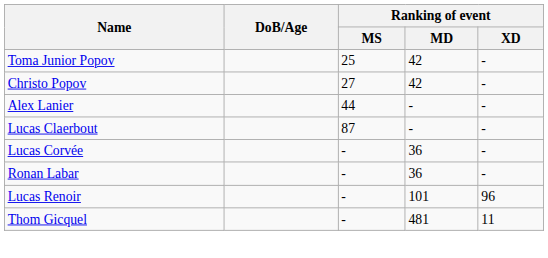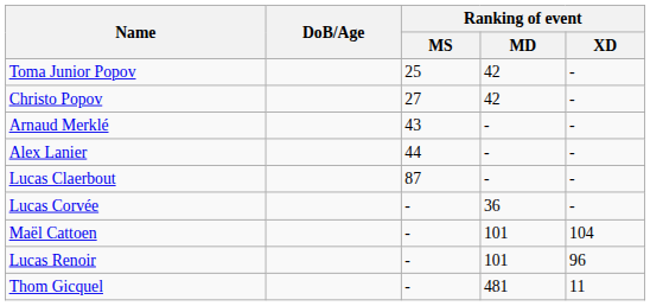+ row: Arnaud Merklé | 43 | - | -
- row: Ronan Labar | - | 36 | -
+ row: Maël Cattoen | - | 101 | 104
